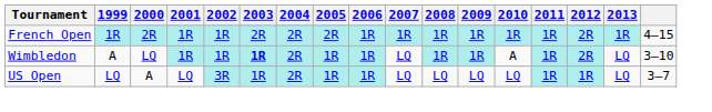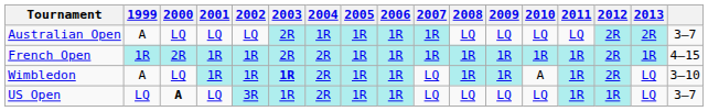+ row: Australian Open | A | LQ | LQ | LQ | 2R | 1R | 1R | 1R | 1R | LQ | LQ | LQ | LQ | 2R | 2R | 3–7
French Open | 2005: 2R -> 1R
US Open | 2000: normal -> bold
